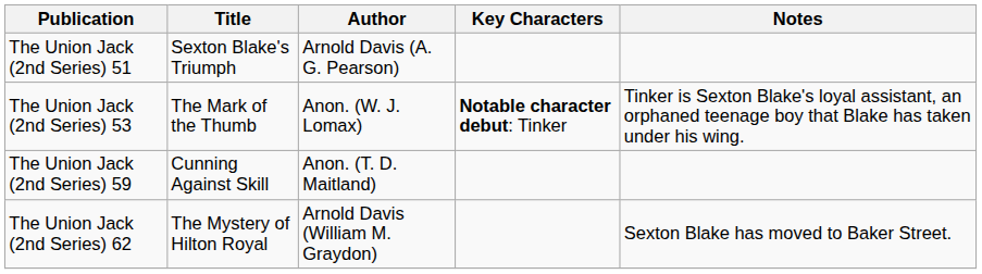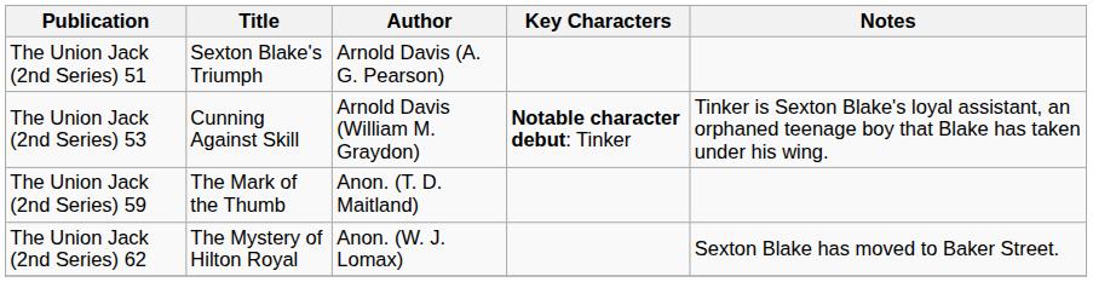The Union Jack (2nd Series) 53 | Title: The Mark of the Thumb -> Cunning Against Skill
The Union Jack (2nd Series) 53 | Author: Anon. (W. J. Lomax) -> Arnold Davis (William M. Graydon)
The Union Jack (2nd Series) 59 | Title: Cunning Against Skill -> The Mark of the Thumb
The Union Jack (2nd Series) 62 | Author: Arnold Davis (William M. Graydon) -> Anon. (W. J. Lomax)
